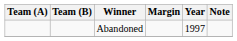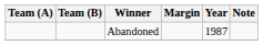Abandoned | Year: 1997 -> 1987
